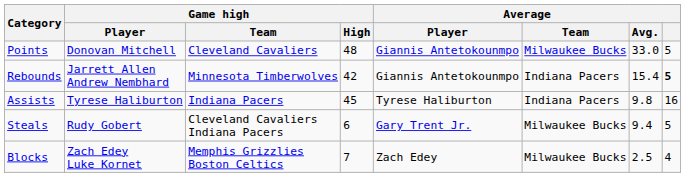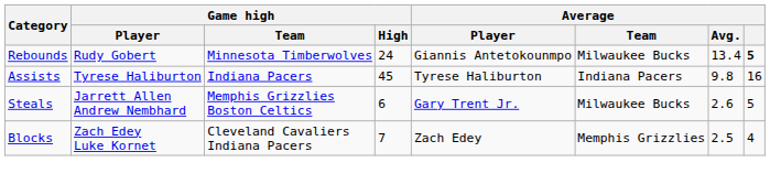- row: Points | Donovan Mitchell | Cleveland Cavaliers | 48 | Giannis Antetokounmpo | Milwaukee Bucks | 33.0 | 5
Rebounds | Game high / Player: Jarrett Allen Andrew Nembhard -> Rudy Gobert
Rebounds | Game high / High: 42 -> 24
Rebounds | Average / Team: Indiana Pacers -> Milwaukee Bucks
Rebounds | Average / Avg.: 15.4 -> 13.4
Steals | Game high / Player: Rudy Gobert -> Jarrett Allen Andrew Nembhard
Steals | Game high / Team: Cleveland Cavaliers Indiana Pacers -> Memphis Grizzlies Boston Celtics
Steals | Average / Avg.: 9.4 -> 2.6
Blocks | Game high / Team: Memphis Grizzlies Boston Celtics -> Cleveland Cavaliers Indiana Pacers
Blocks | Average / Team: Milwaukee Bucks -> Memphis Grizzlies
